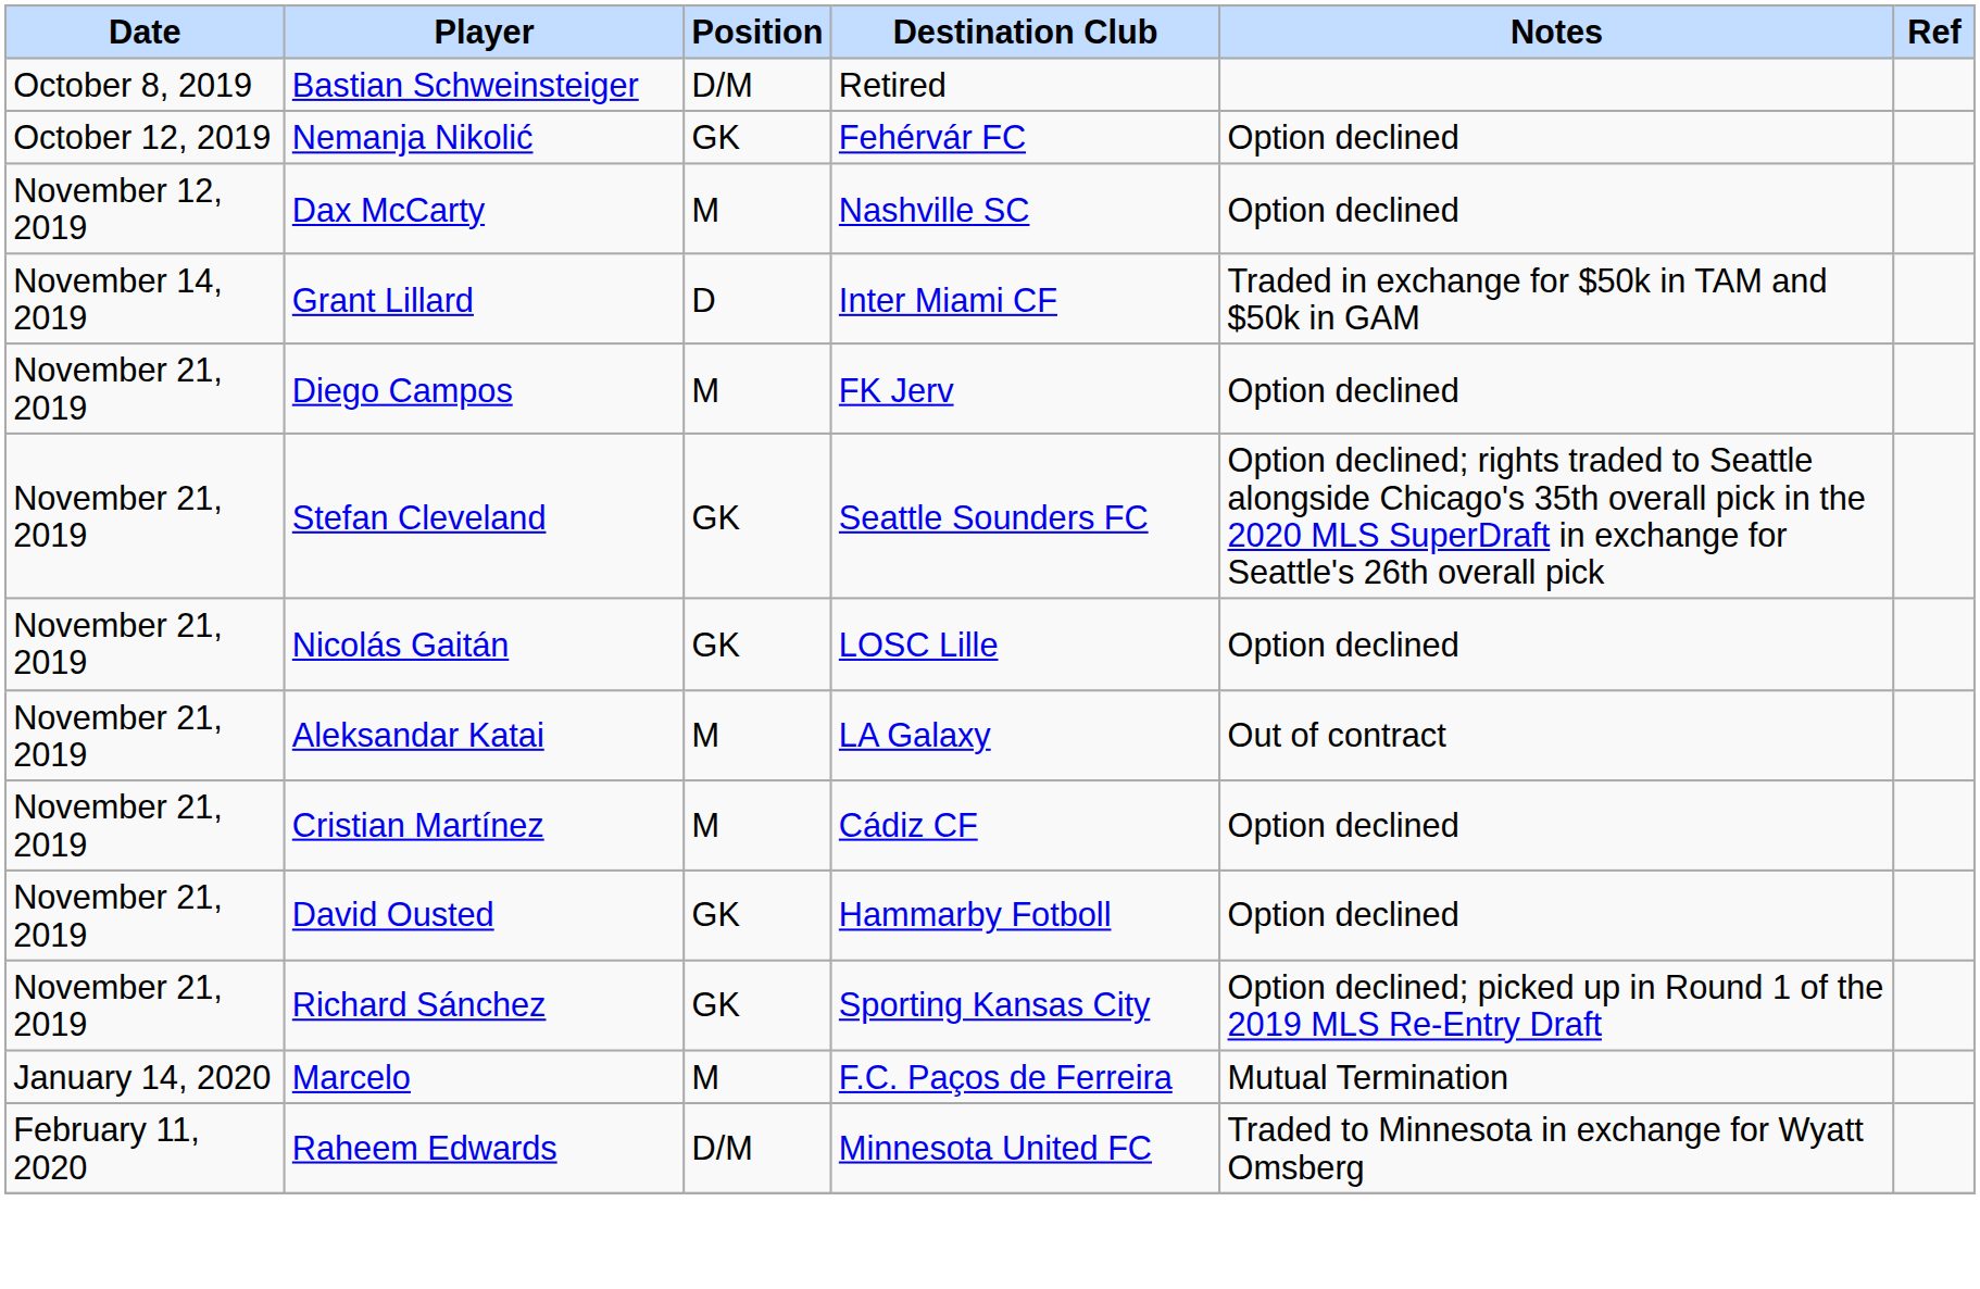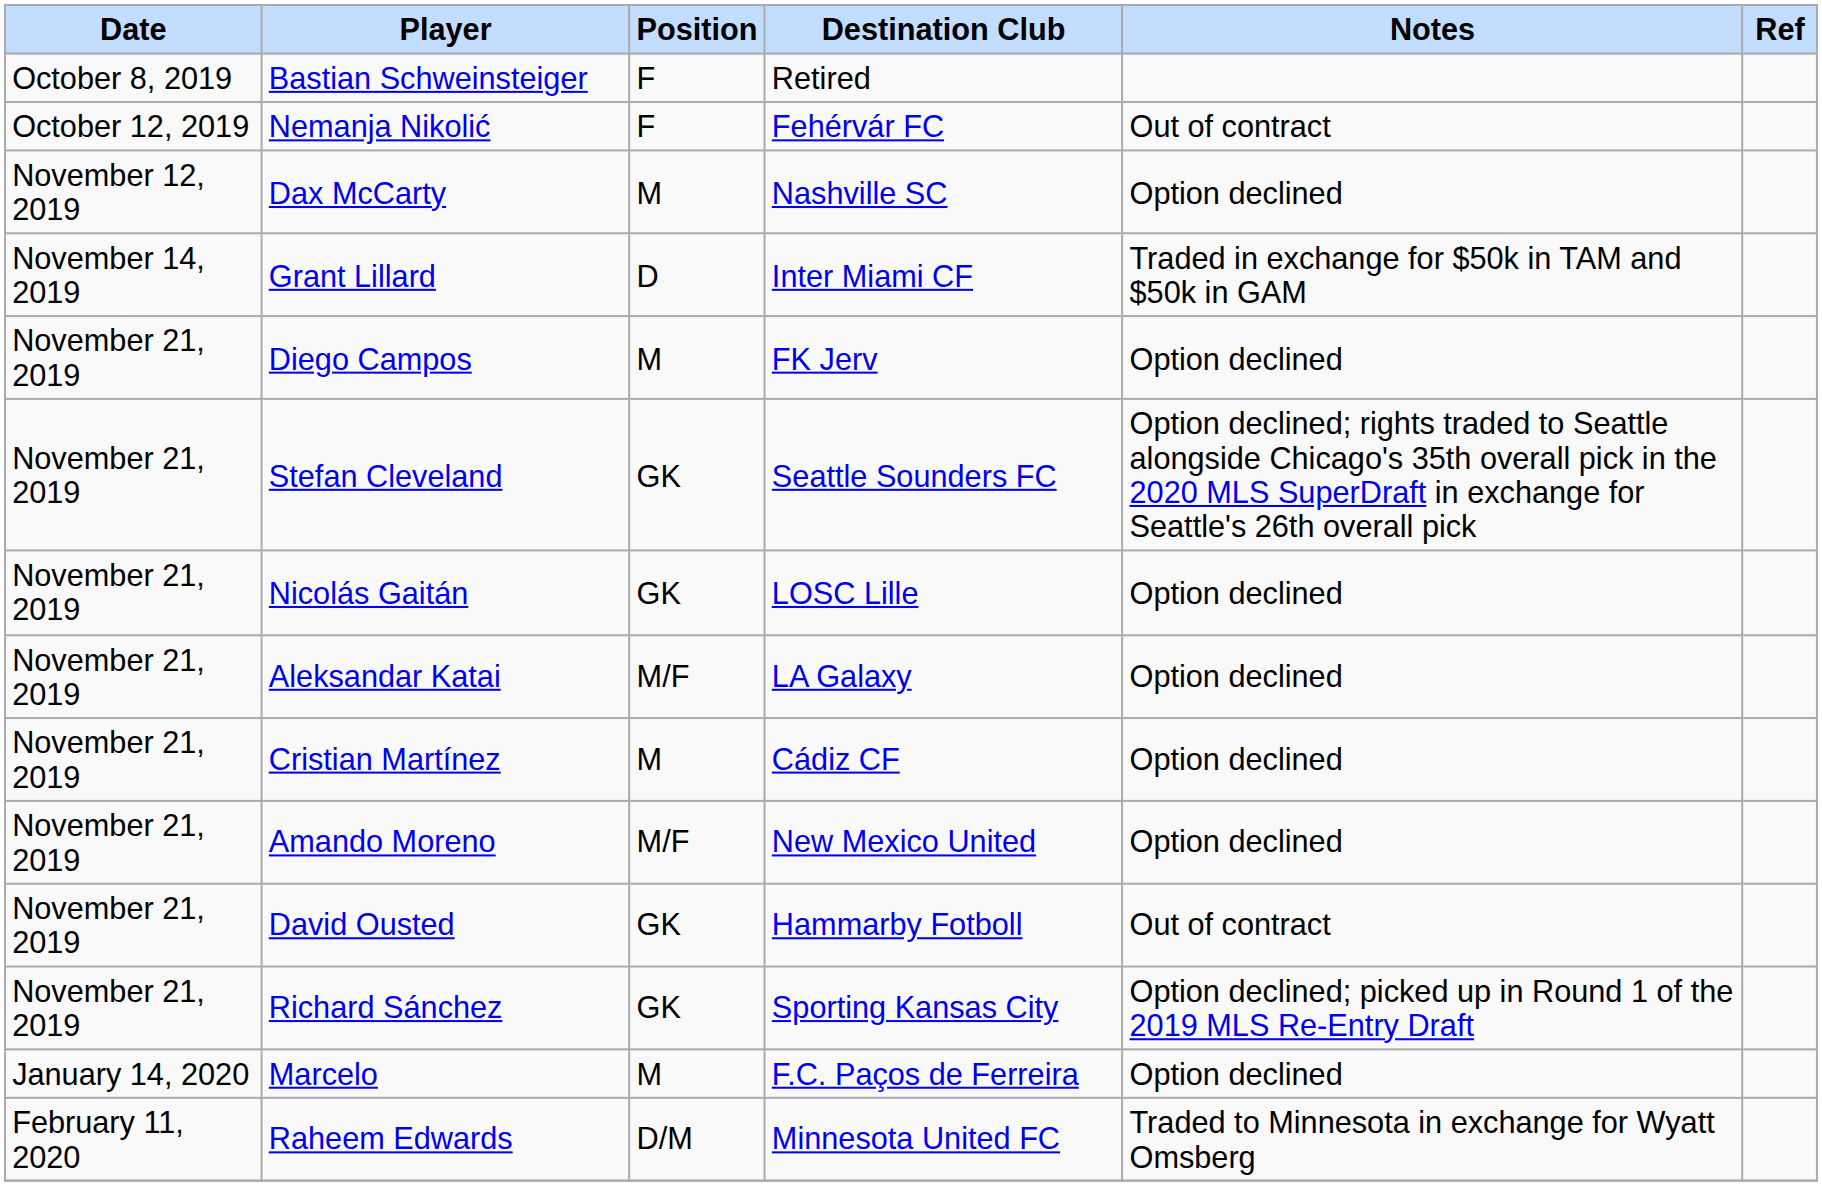Bastian Schweinsteiger | Position: D/M -> F
Nemanja Nikolić | Position: GK -> F
Nemanja Nikolić | Notes: Option declined -> Out of contract
Aleksandar Katai | Position: M -> M/F
Aleksandar Katai | Notes: Out of contract -> Option declined
+ row: November 21, 2019 | Amando Moreno | M/F | New Mexico United | Option declined
David Ousted | Notes: Option declined -> Out of contract
Marcelo | Notes: Mutual Termination -> Option declined
